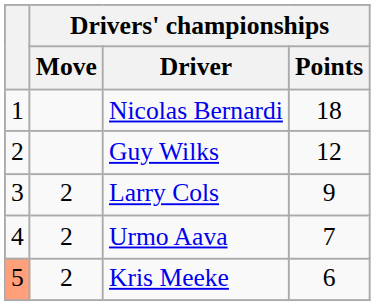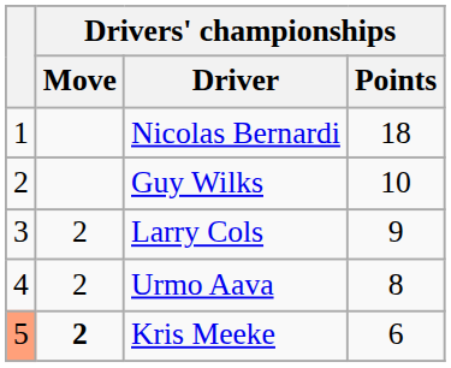Guy Wilks | Drivers' championships / Points: 12 -> 10
Urmo Aava | Drivers' championships / Points: 7 -> 8
Kris Meeke | Drivers' championships / Move: normal -> bold
